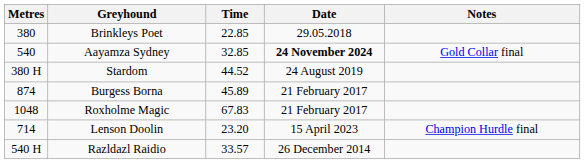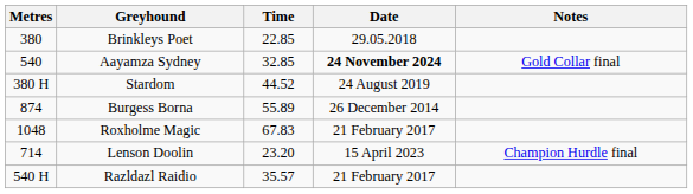Burgess Borna | Time: 45.89 -> 55.89
Burgess Borna | Date: 21 February 2017 -> 26 December 2014
Razldazl Raidio | Time: 33.57 -> 35.57
Razldazl Raidio | Date: 26 December 2014 -> 21 February 2017
